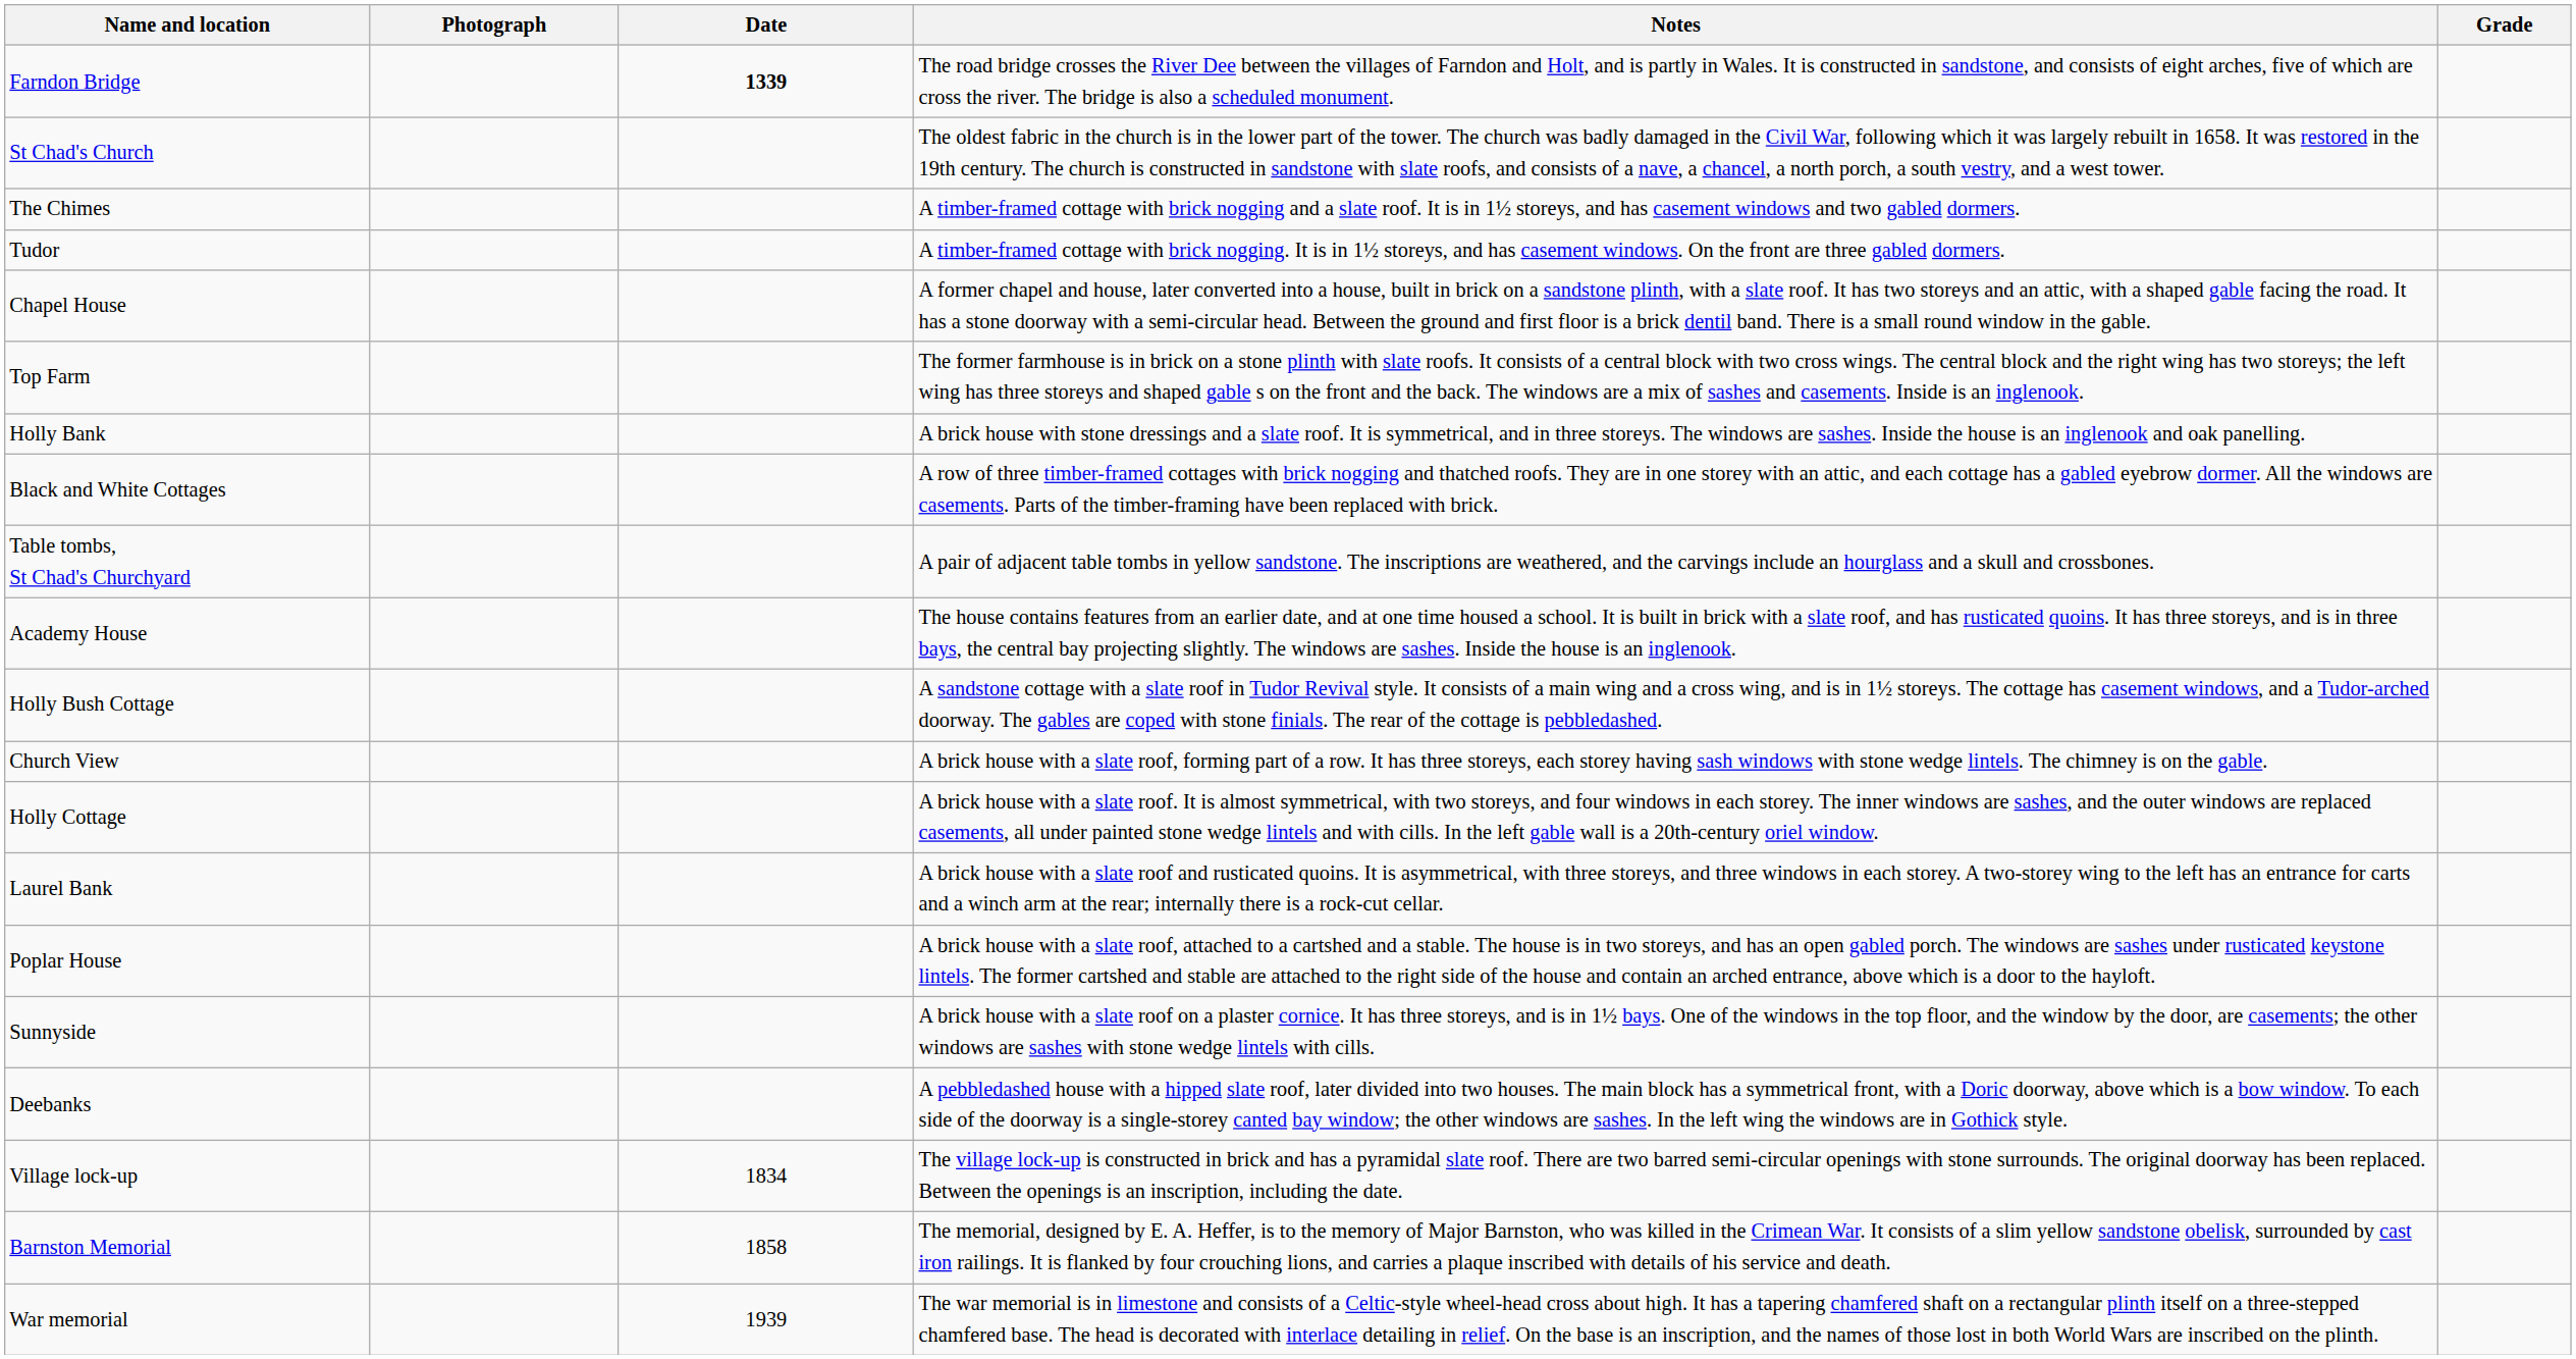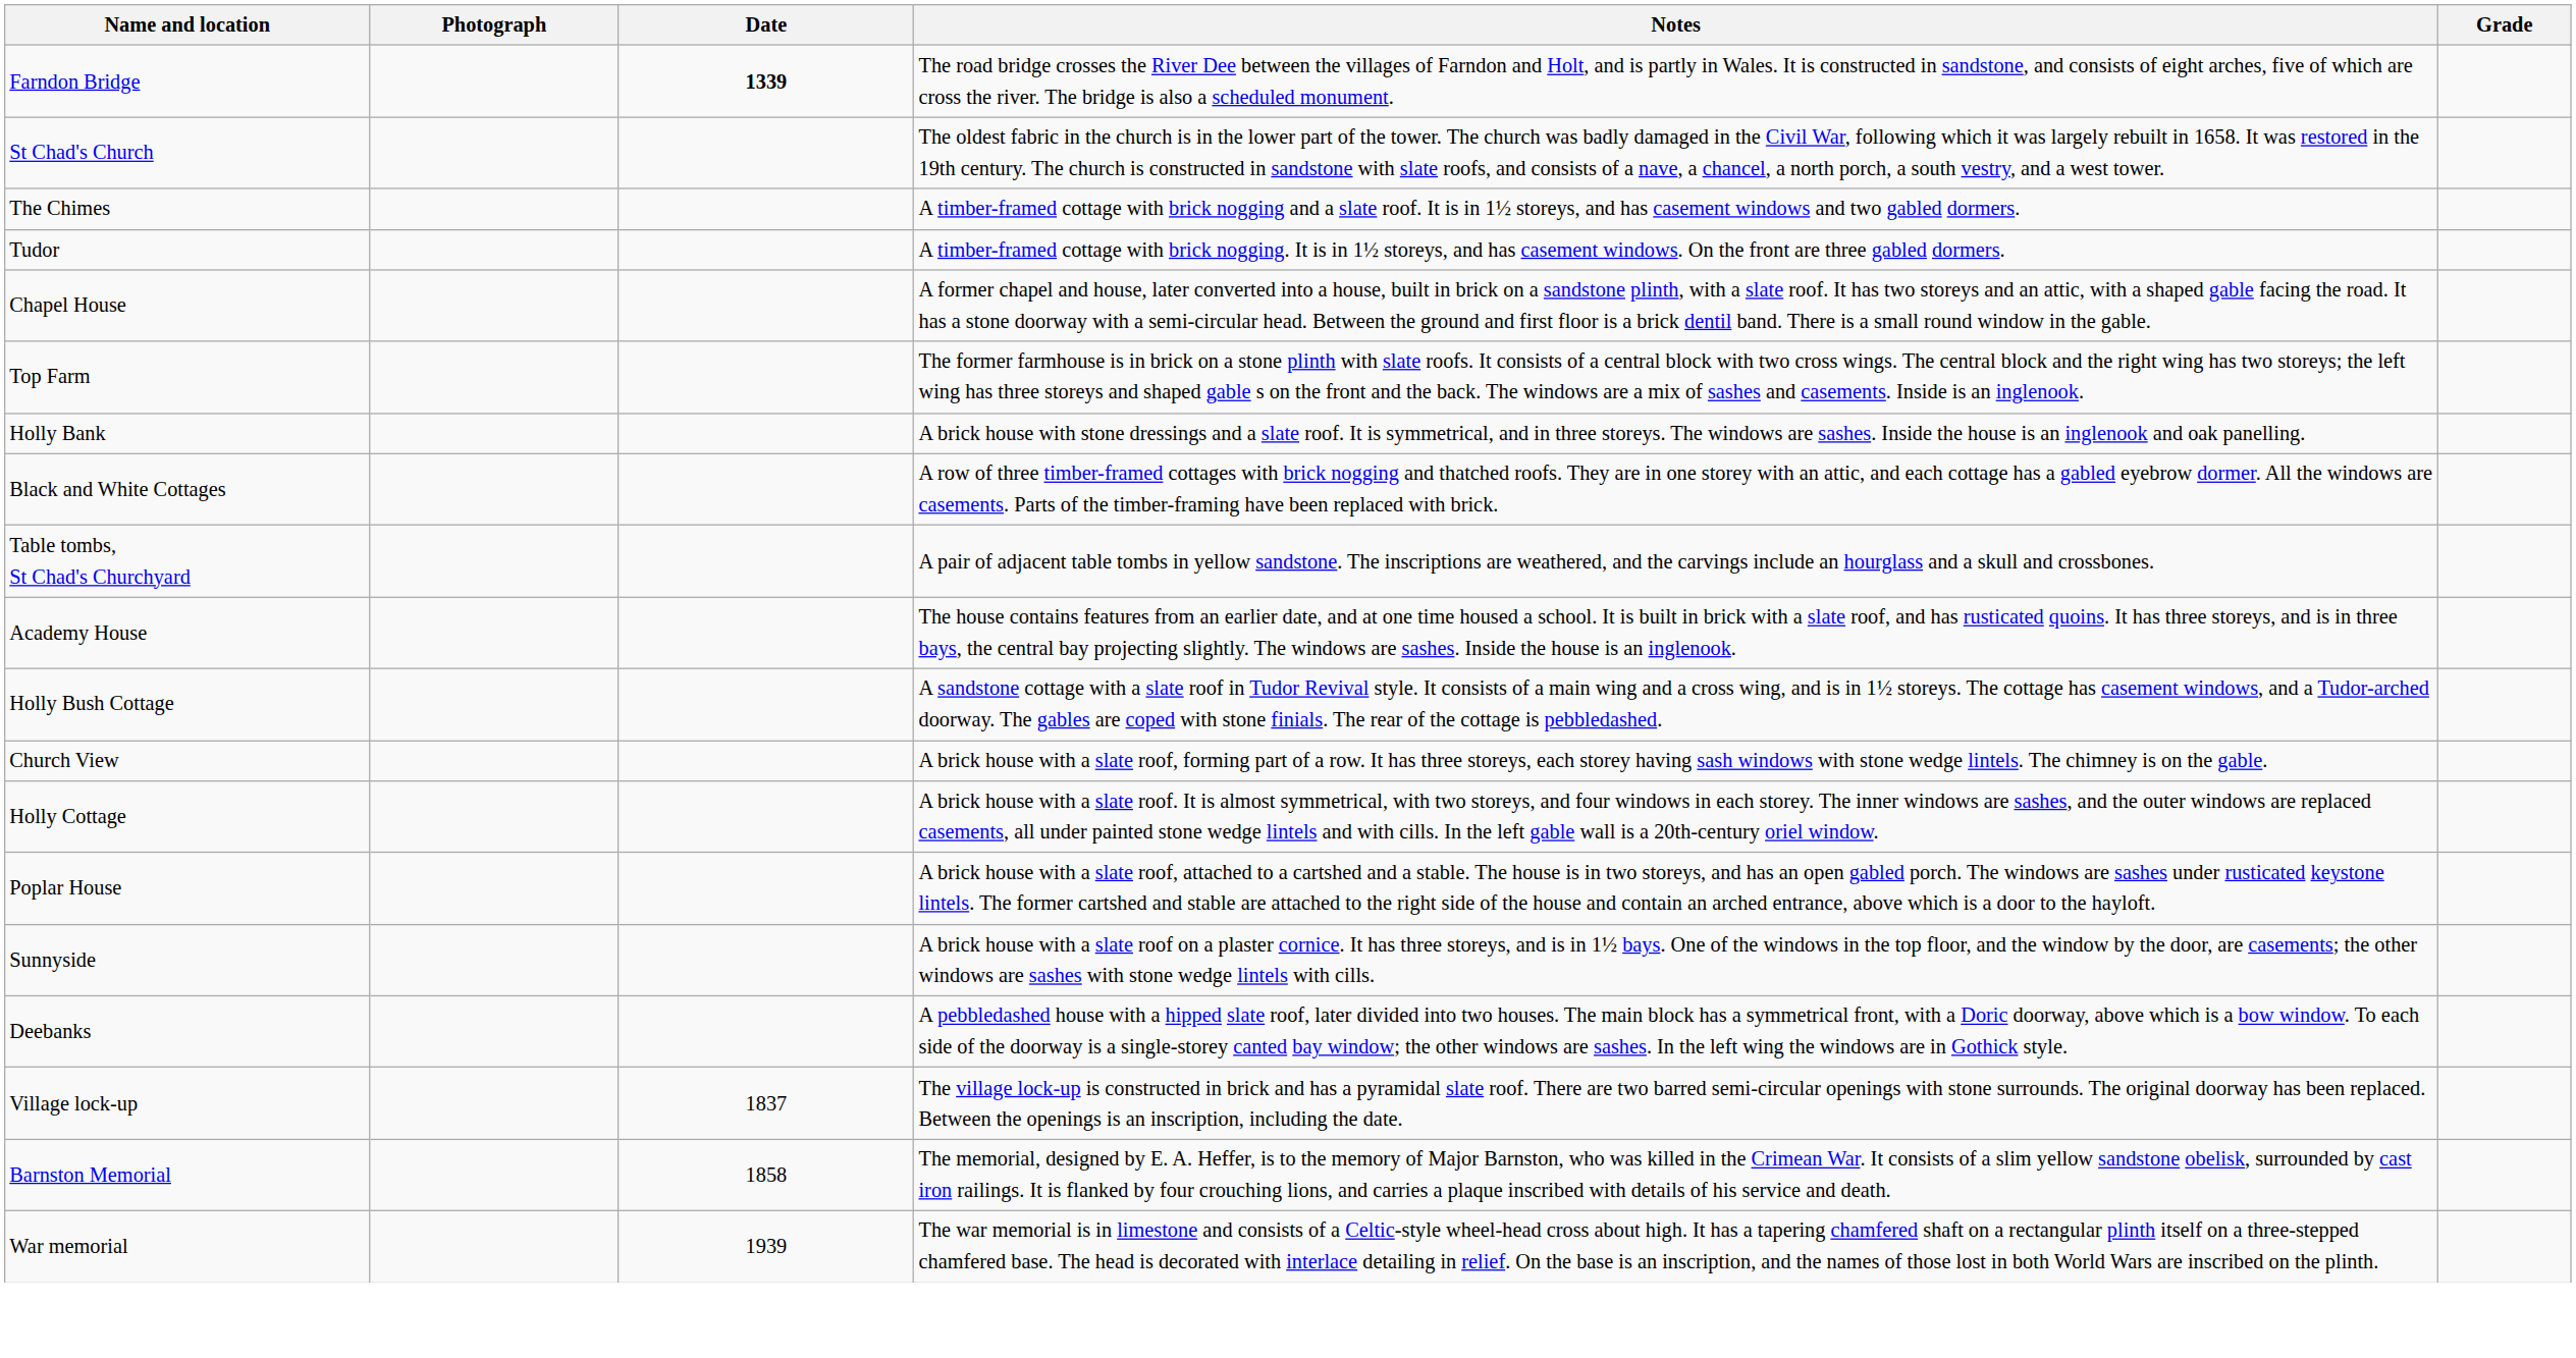- row: Laurel Bank | A brick house with a slate roof and rusticated quoins. It is asymmetrical, with three storeys, and three windows in each storey. A two-storey wing to the left has an entrance for carts and a winch arm at the rear; internally there is a rock-cut cellar.
Village lock-up | Date: 1834 -> 1837
